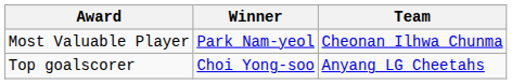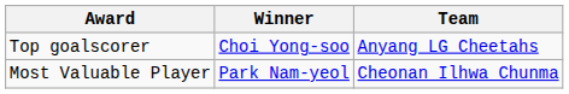rows swapped: Most Valuable Player <-> Top goalscorer
